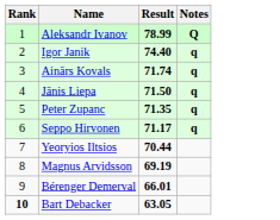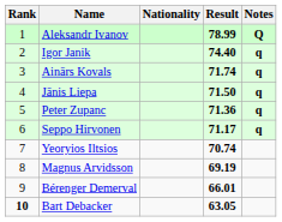+ column: Nationality
Peter Zupanc | Result: 71.35 -> 71.36
Yeoryios Iltsios | Result: 70.44 -> 70.74
